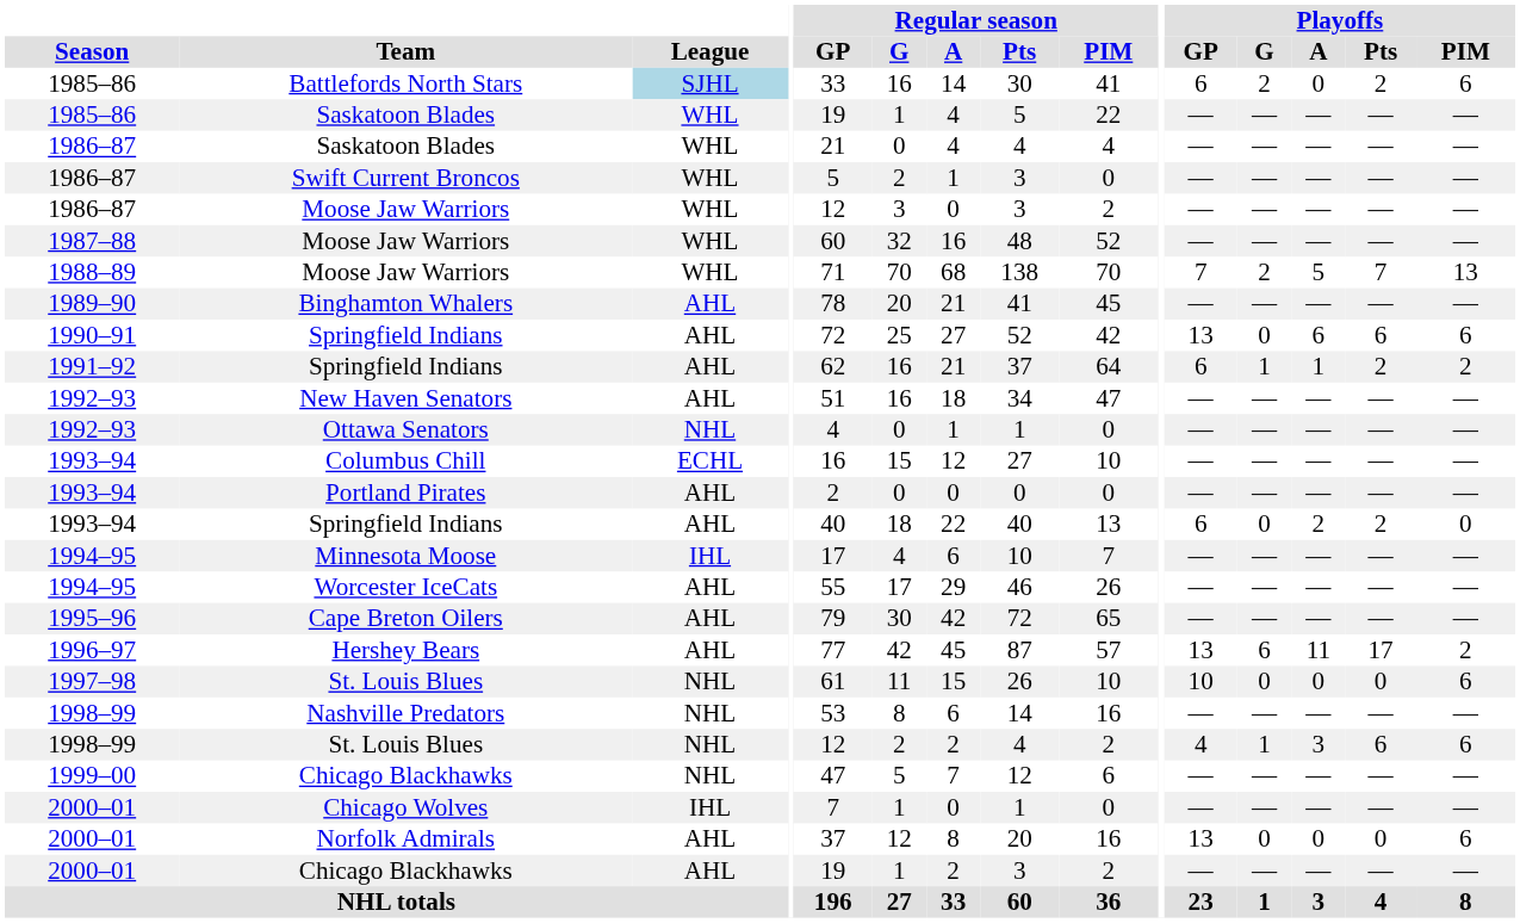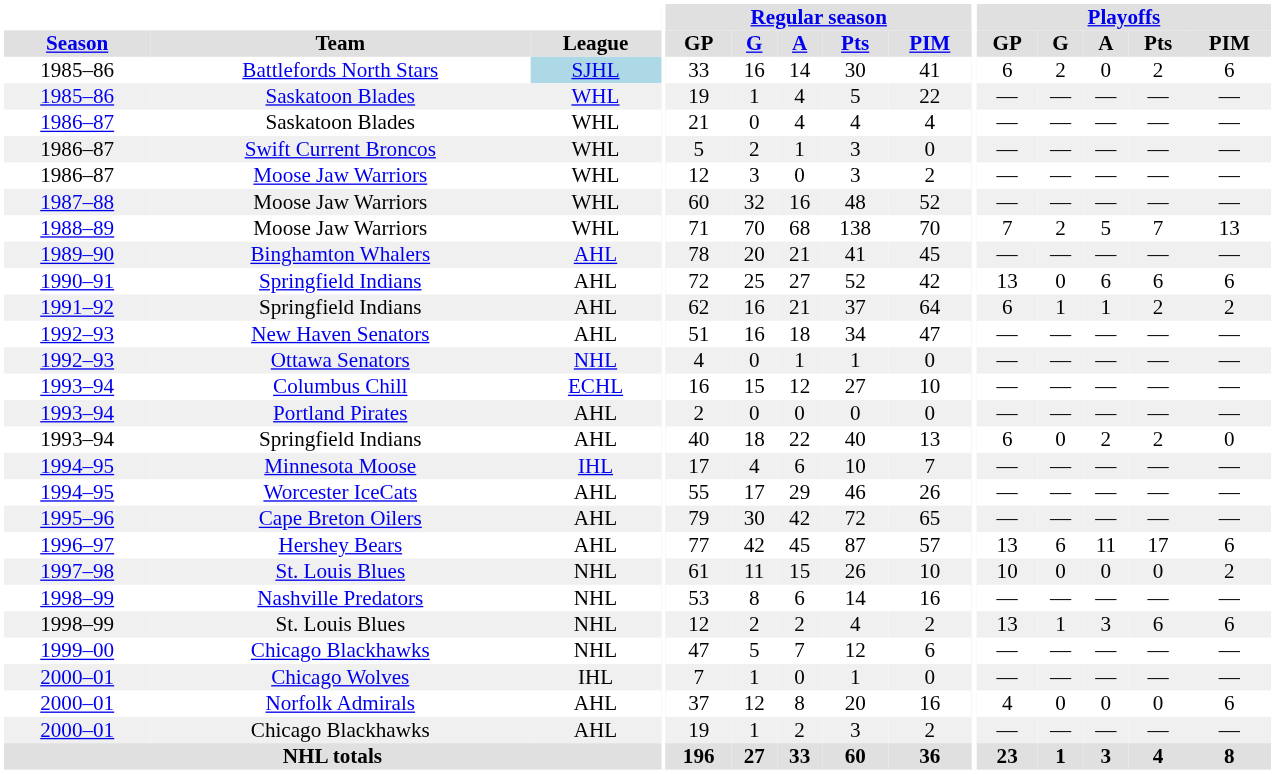Hershey Bears | Playoffs / PIM: 2 -> 6
1997–98 / St. Louis Blues | Playoffs / PIM: 6 -> 2
1998–99 / St. Louis Blues | Playoffs / GP: 4 -> 13
Norfolk Admirals | Playoffs / GP: 13 -> 4
